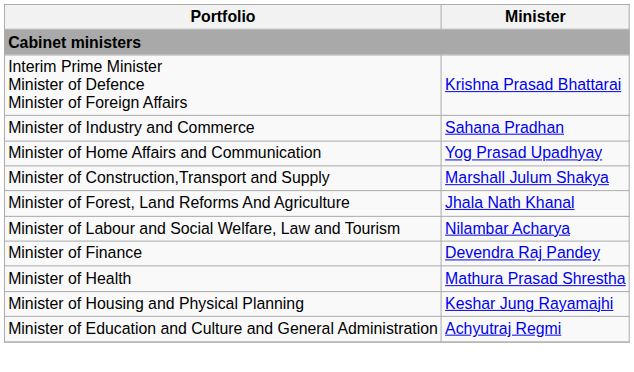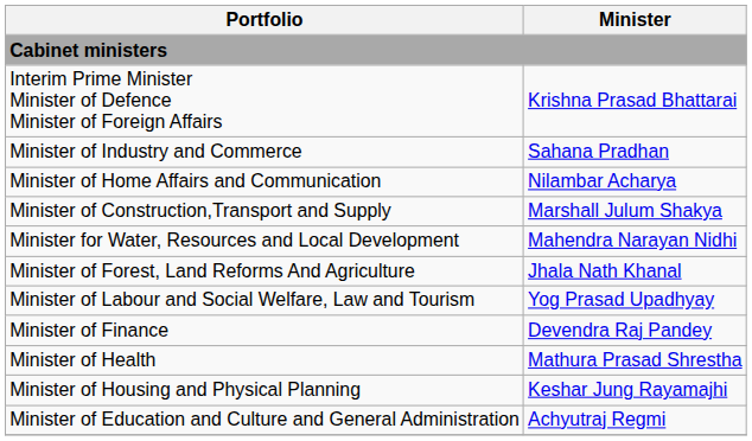Minister of Home Affairs and Communication | Minister: Yog Prasad Upadhyay -> Nilambar Acharya
+ row: Minister for Water, Resources and Local Development | Mahendra Narayan Nidhi
Minister of Labour and Social Welfare, Law and Tourism | Minister: Nilambar Acharya -> Yog Prasad Upadhyay
